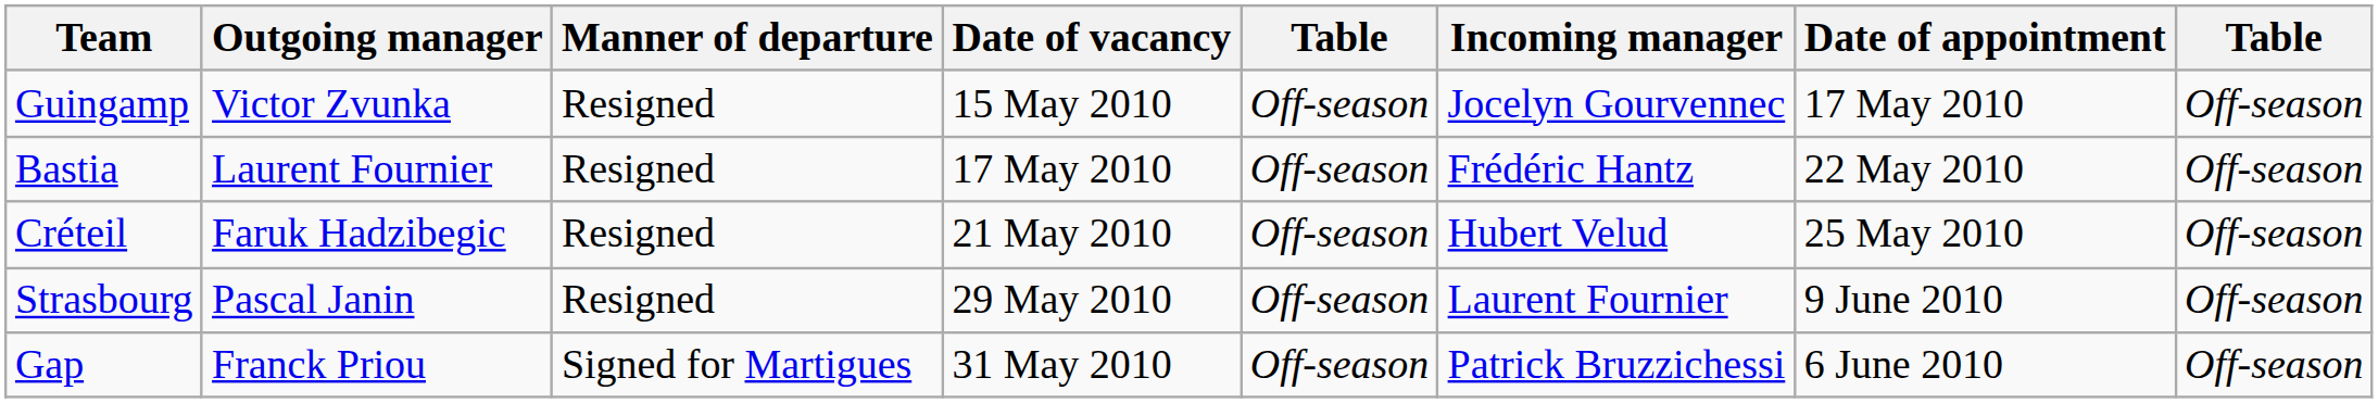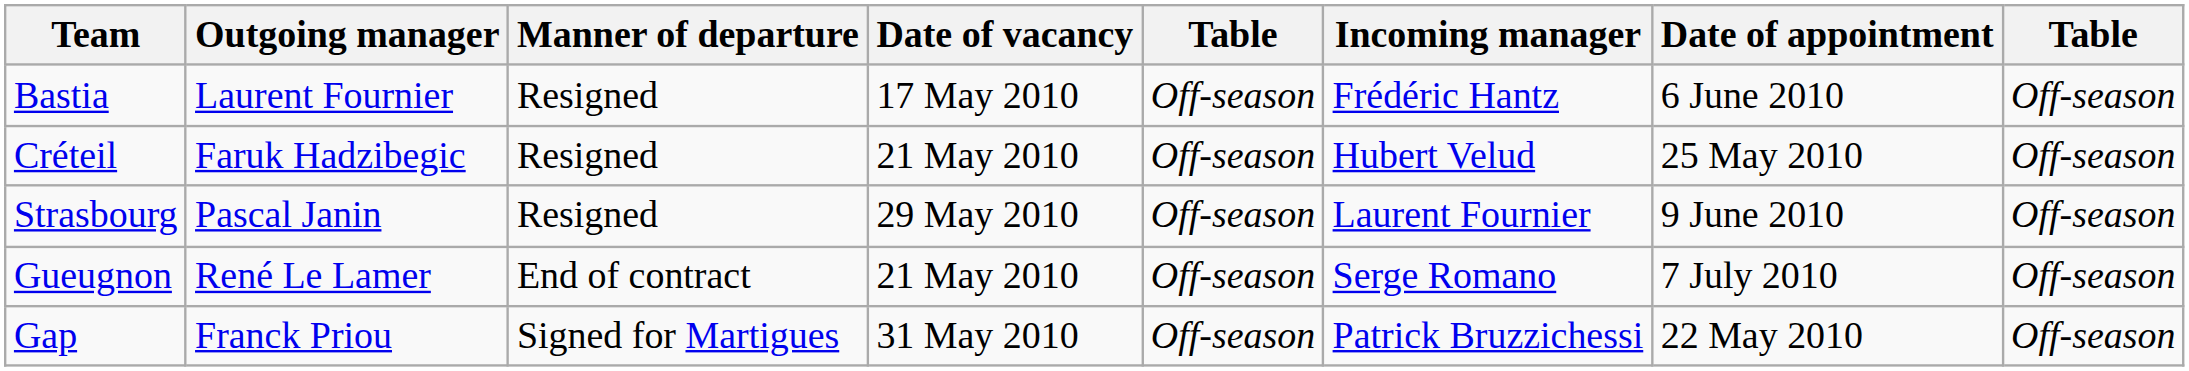- row: Guingamp | Victor Zvunka | Resigned | 15 May 2010 | Off-season | Jocelyn Gourvennec | 17 May 2010 | Off-season
Bastia | Date of appointment: 22 May 2010 -> 6 June 2010
+ row: Gueugnon | René Le Lamer | End of contract | 21 May 2010 | Off-season | Serge Romano | 7 July 2010 | Off-season
Gap | Date of appointment: 6 June 2010 -> 22 May 2010
